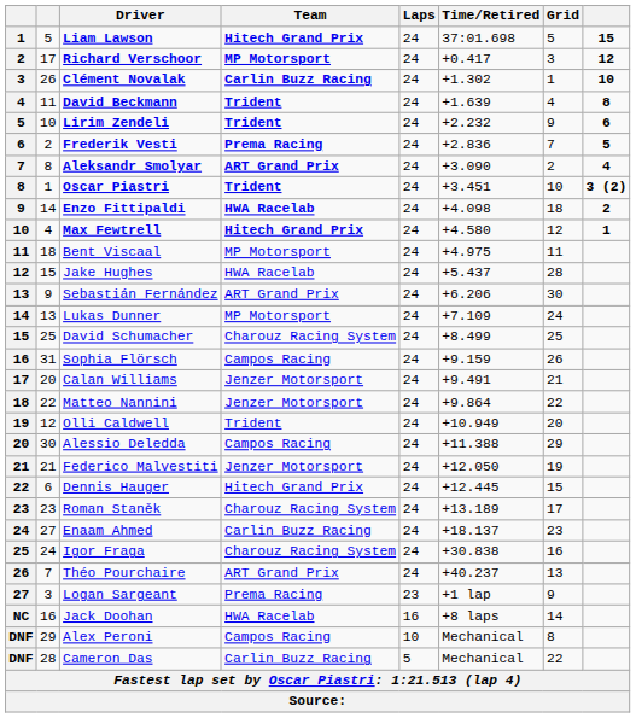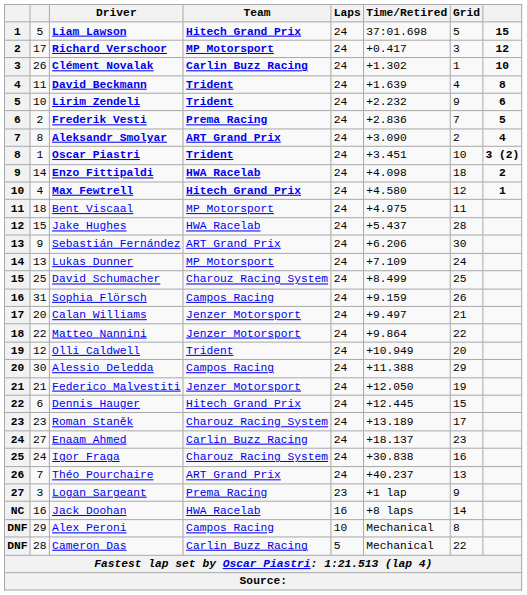Calan Williams | Time/Retired: +9.491 -> +9.497
